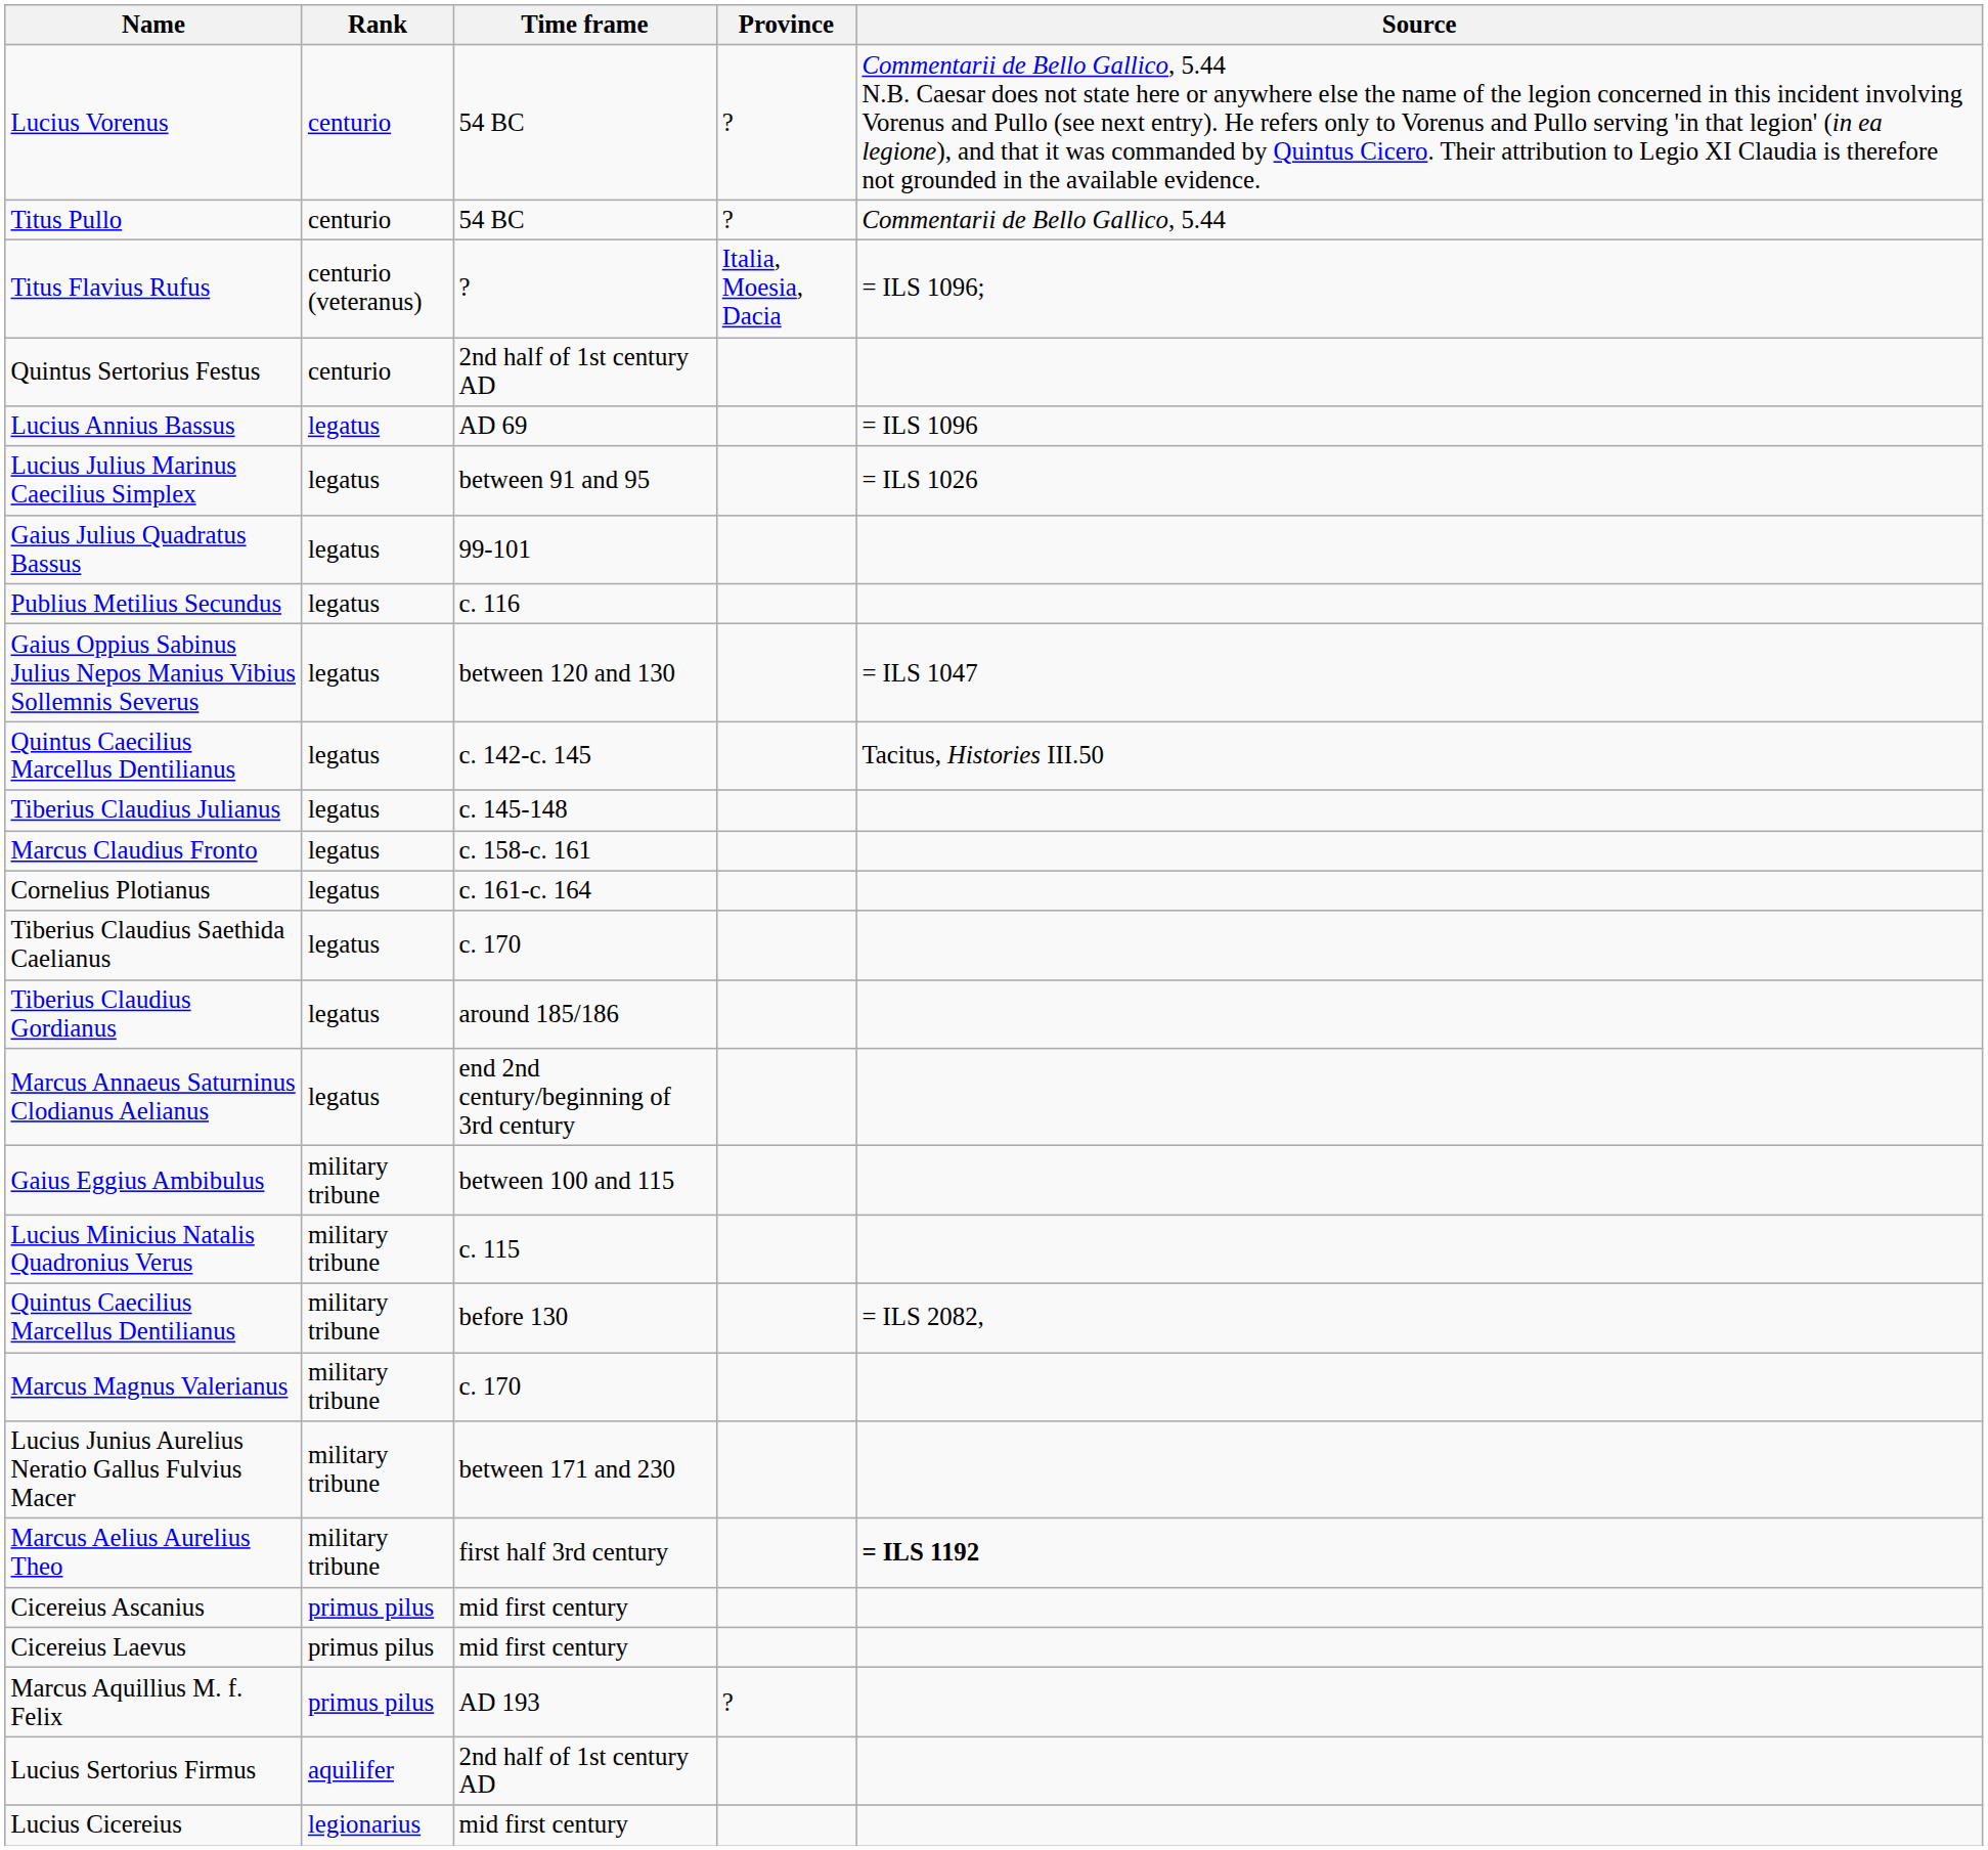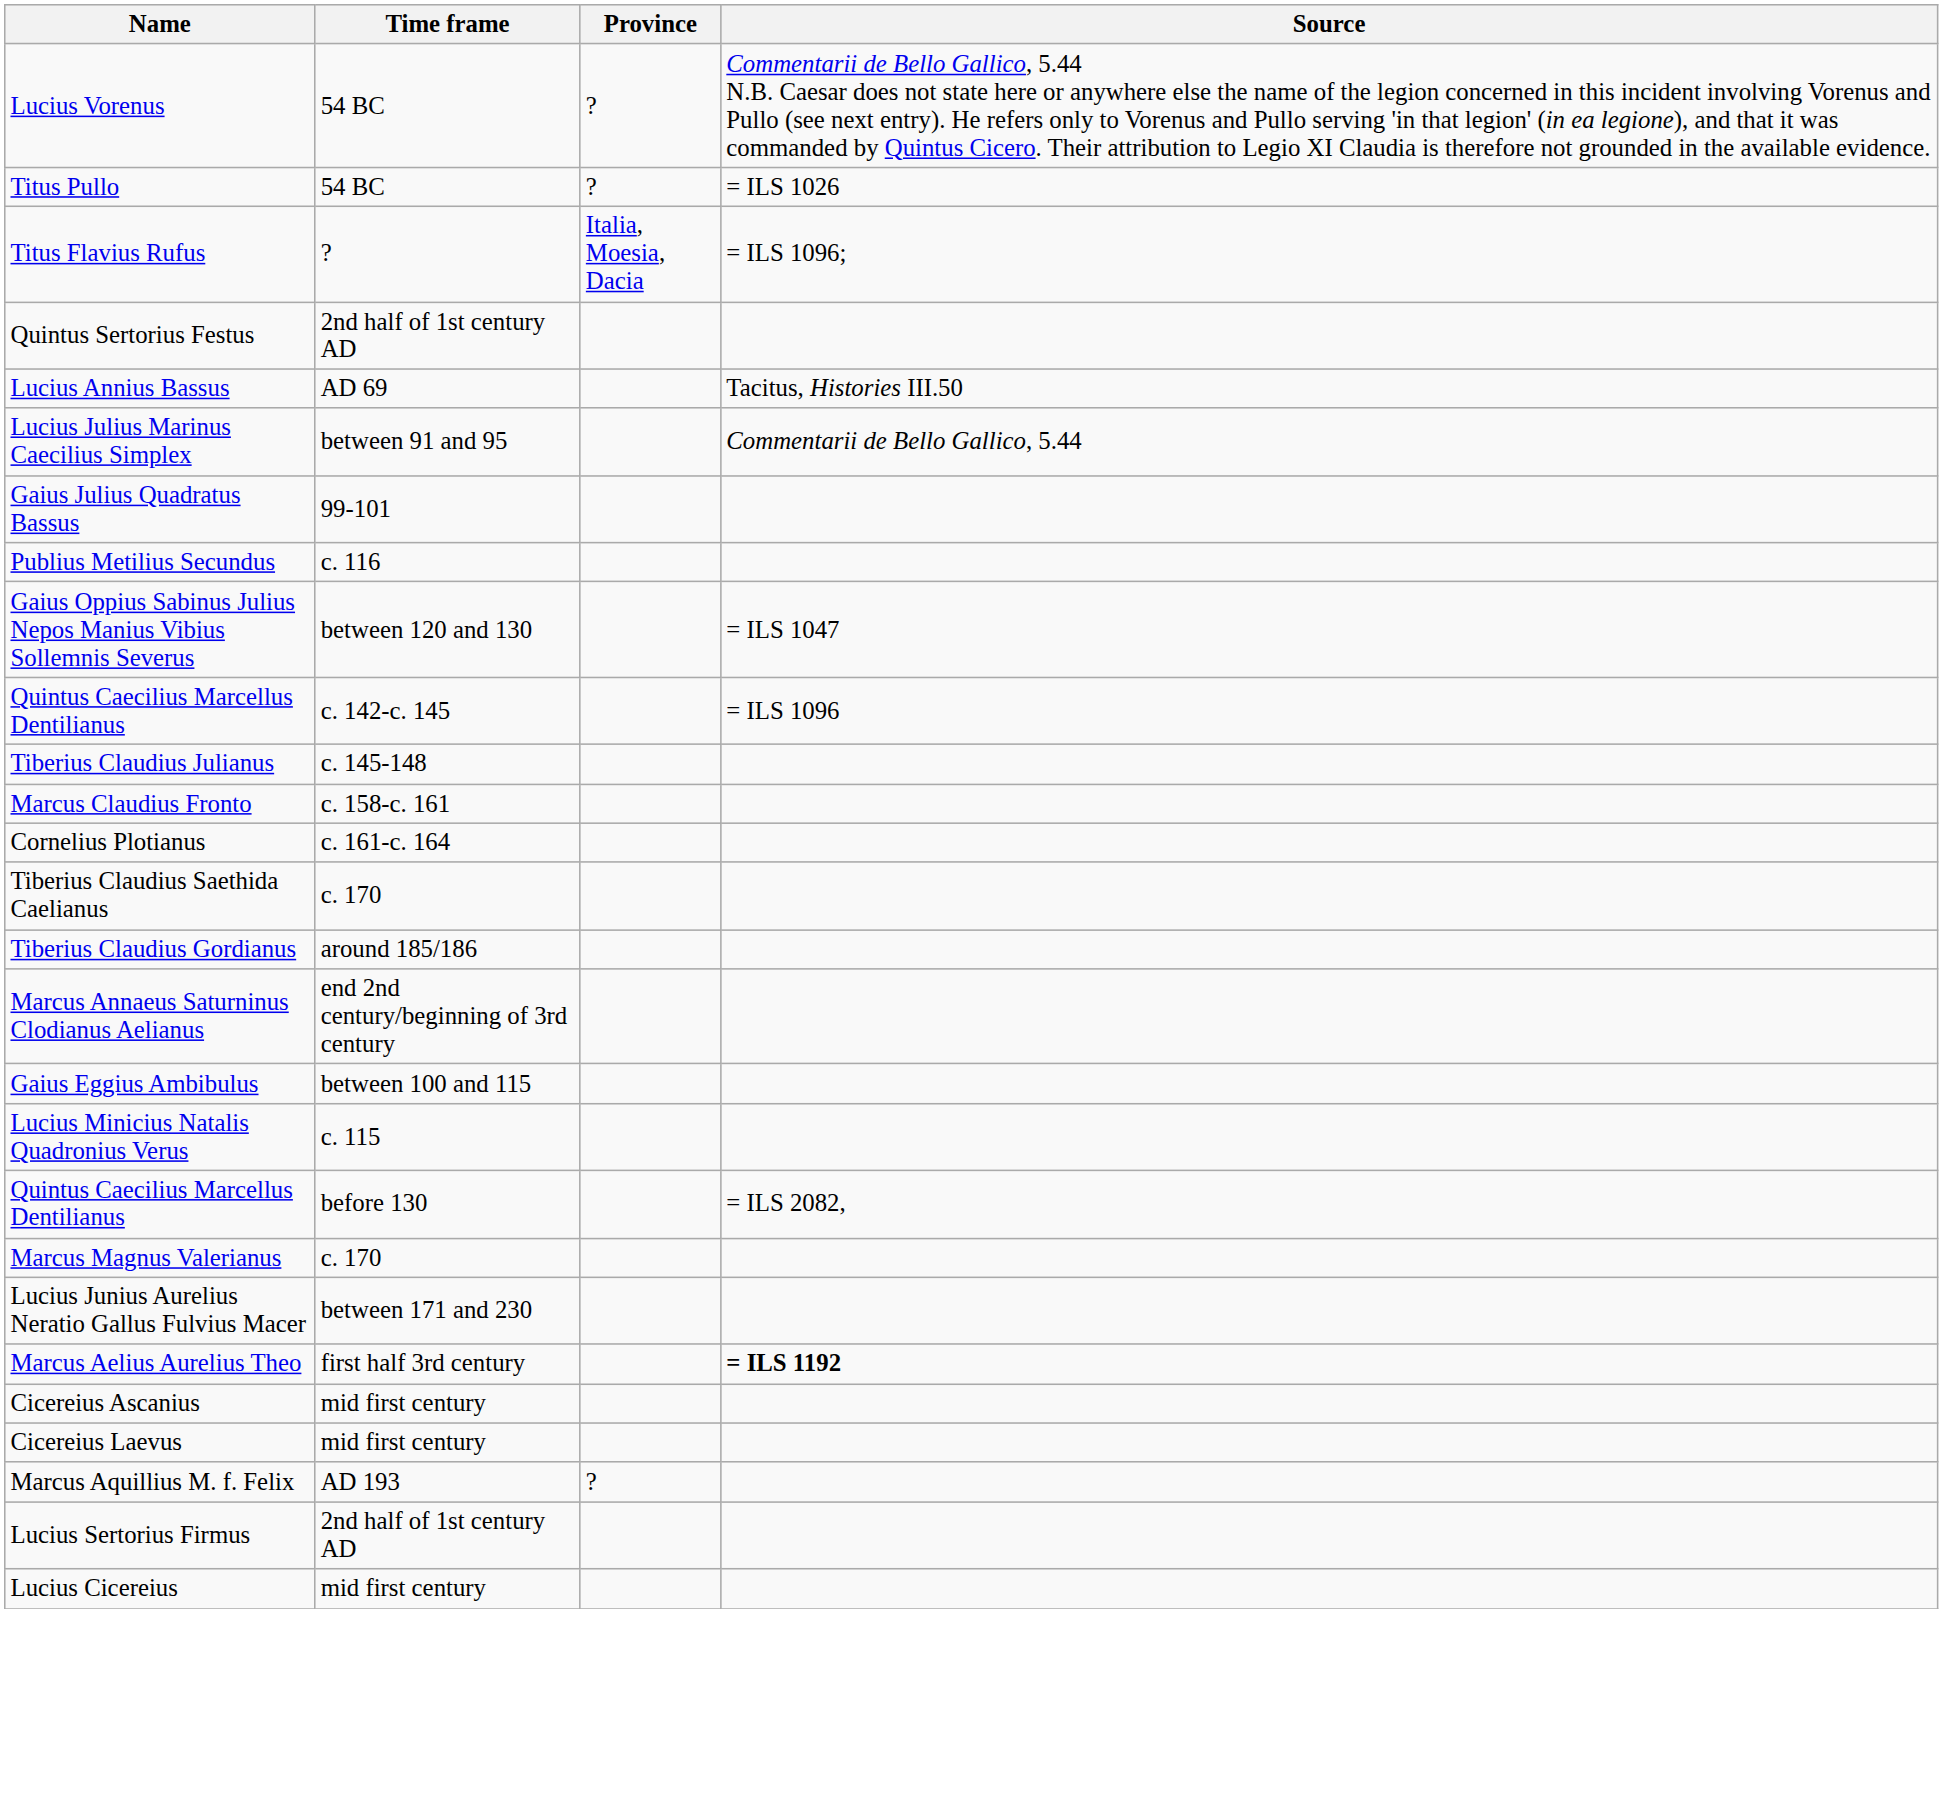- column: Rank | centurio | centurio | centurio (veteranus) | centurio | legatus | legatus | legatus | legatus | legatus | legatus | legatus | legatus | legatus | legatus | legatus | legatus | military tribune | military tribune | military tribune | military tribune | military tribune | military tribune | primus pilus | primus pilus | primus pilus | aquilifer | legionarius
Titus Pullo | Source: Commentarii de Bello Gallico, 5.44 -> = ILS 1026
Lucius Annius Bassus | Source: = ILS 1096 -> Tacitus, Histories III.50
Lucius Julius Marinus Caecilius Simplex | Source: = ILS 1026 -> Commentarii de Bello Gallico, 5.44
Quintus Caecilius Marcellus Dentilianus / c. 142-c. 145 | Source: Tacitus, Histories III.50 -> = ILS 1096
